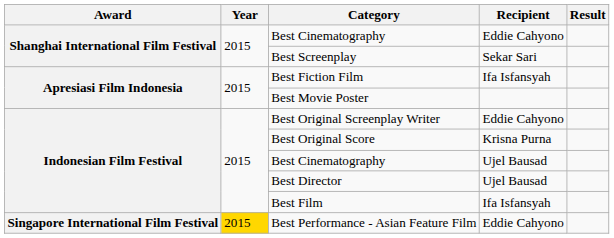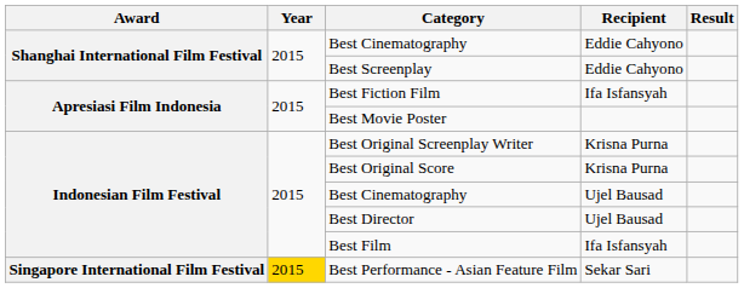Best Screenplay | Recipient: Sekar Sari -> Eddie Cahyono
Best Original Screenplay Writer | Recipient: Eddie Cahyono -> Krisna Purna
Best Performance - Asian Feature Film | Recipient: Eddie Cahyono -> Sekar Sari
